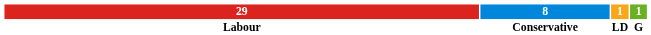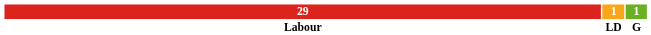- column: 8 | Conservative
